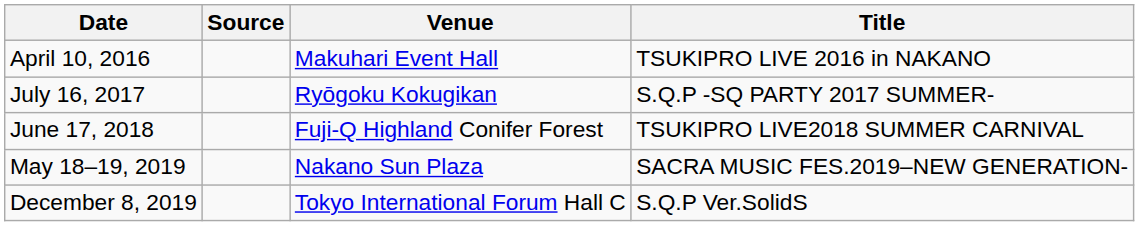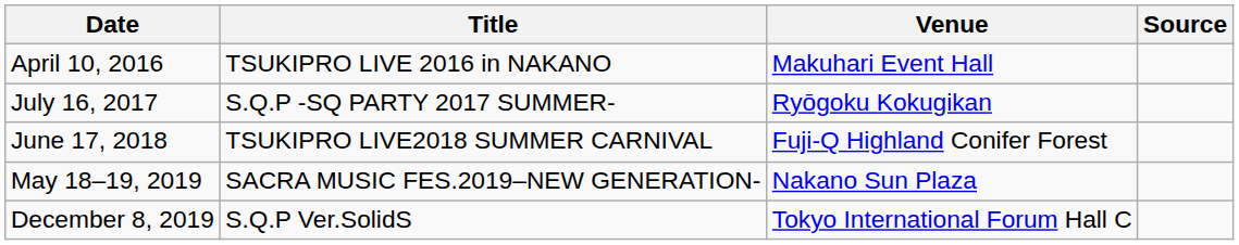columns swapped: Title <-> Source
